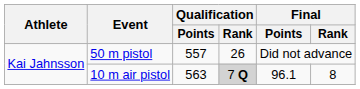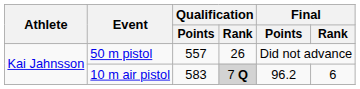10 m air pistol | Qualification / Points: 563 -> 583
10 m air pistol | Final / Points: 96.1 -> 96.2
10 m air pistol | Final / Rank: 8 -> 6
